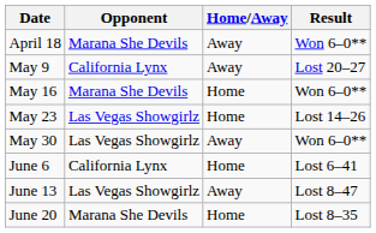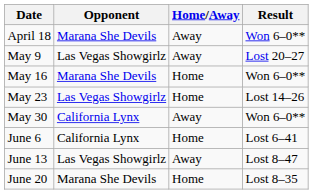May 9 | Opponent: California Lynx -> Las Vegas Showgirlz
May 30 | Opponent: Las Vegas Showgirlz -> California Lynx
